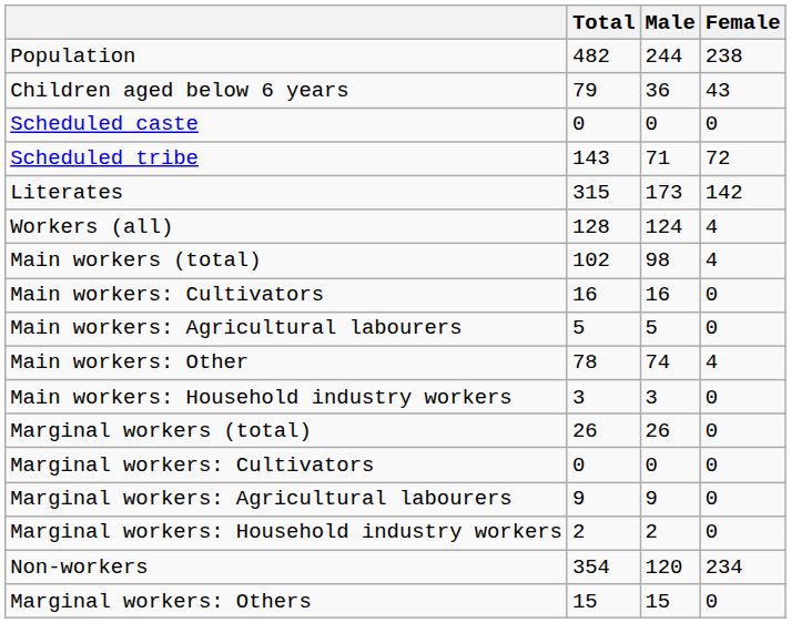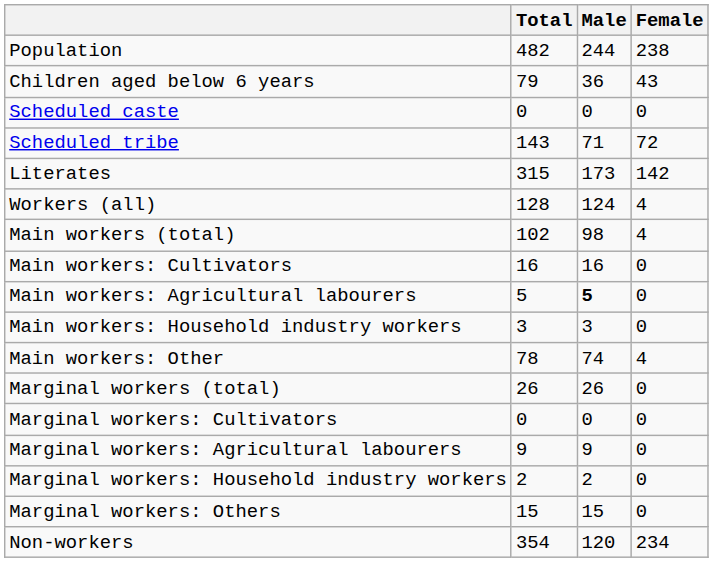Main workers: Agricultural labourers | Male: normal -> bold
rows swapped: Main workers: Household industry workers <-> Main workers: Other
rows swapped: Marginal workers: Others <-> Non-workers
